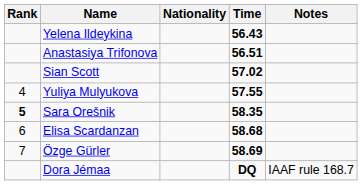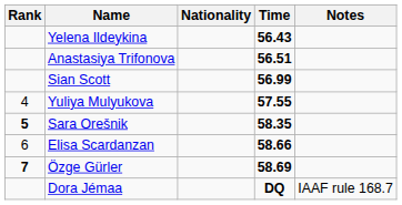Sian Scott | Time: 57.02 -> 56.99
Elisa Scardanzan | Time: 58.68 -> 58.66
Özge Gürler | Rank: normal -> bold
